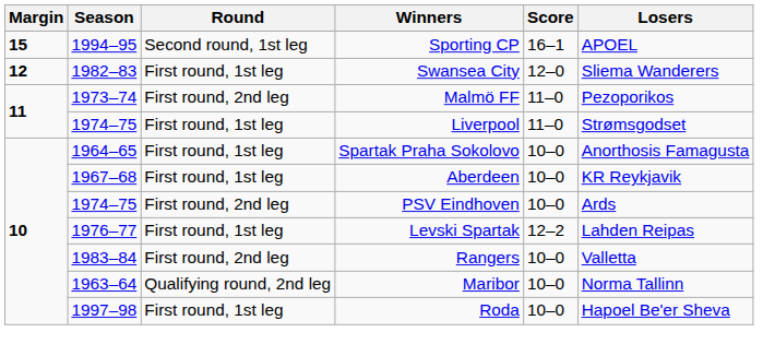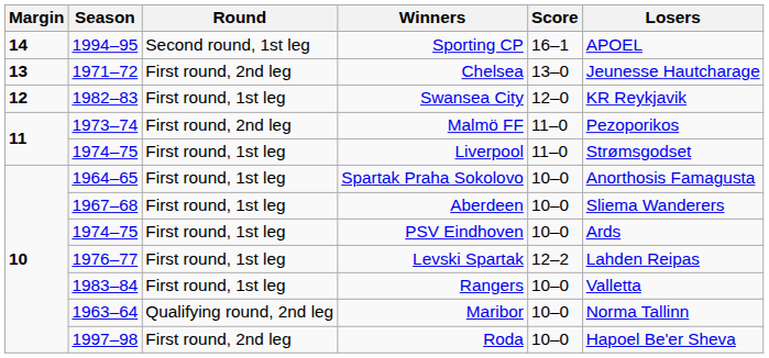Sporting CP | Margin: 15 -> 14
+ row: 13 | 1971–72 | First round, 2nd leg | Chelsea | 13–0 | Jeunesse Hautcharage
Swansea City | Losers: Sliema Wanderers -> KR Reykjavik
Aberdeen | Losers: KR Reykjavik -> Sliema Wanderers
PSV Eindhoven | Round: First round, 2nd leg -> First round, 1st leg
Rangers | Round: First round, 2nd leg -> First round, 1st leg
Roda | Round: First round, 1st leg -> First round, 2nd leg
